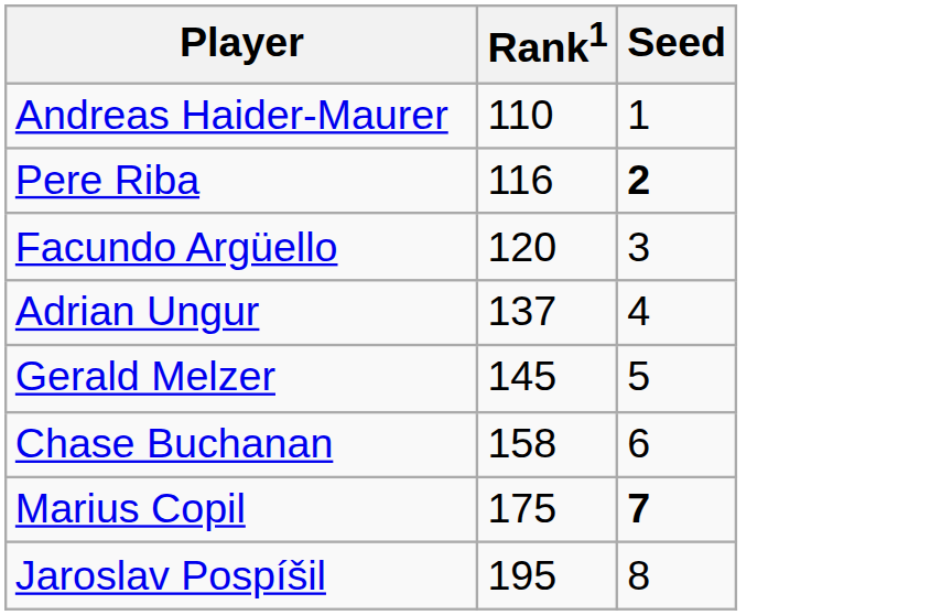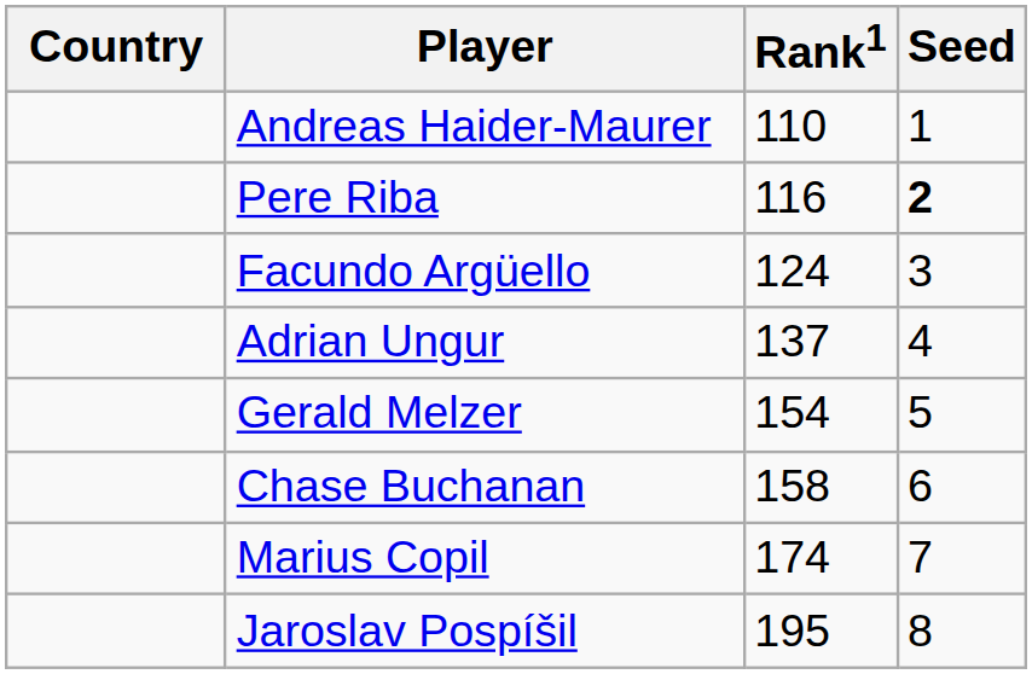+ column: Country
Facundo Argüello | Rank1: 120 -> 124
Gerald Melzer | Rank1: 145 -> 154
Marius Copil | Rank1: 175 -> 174
Marius Copil | Seed: bold -> normal
